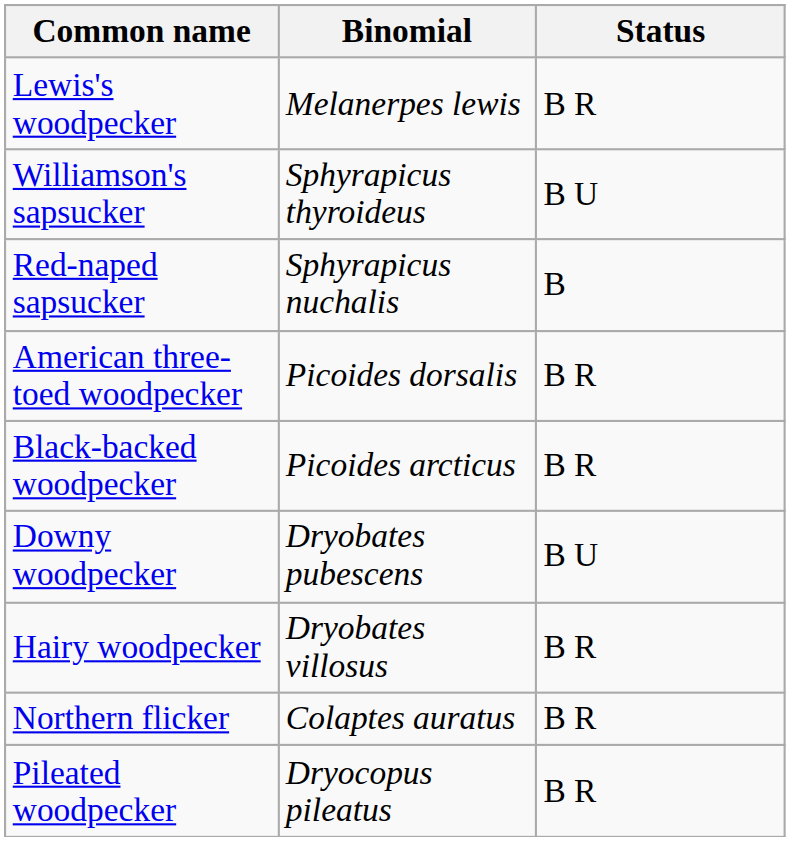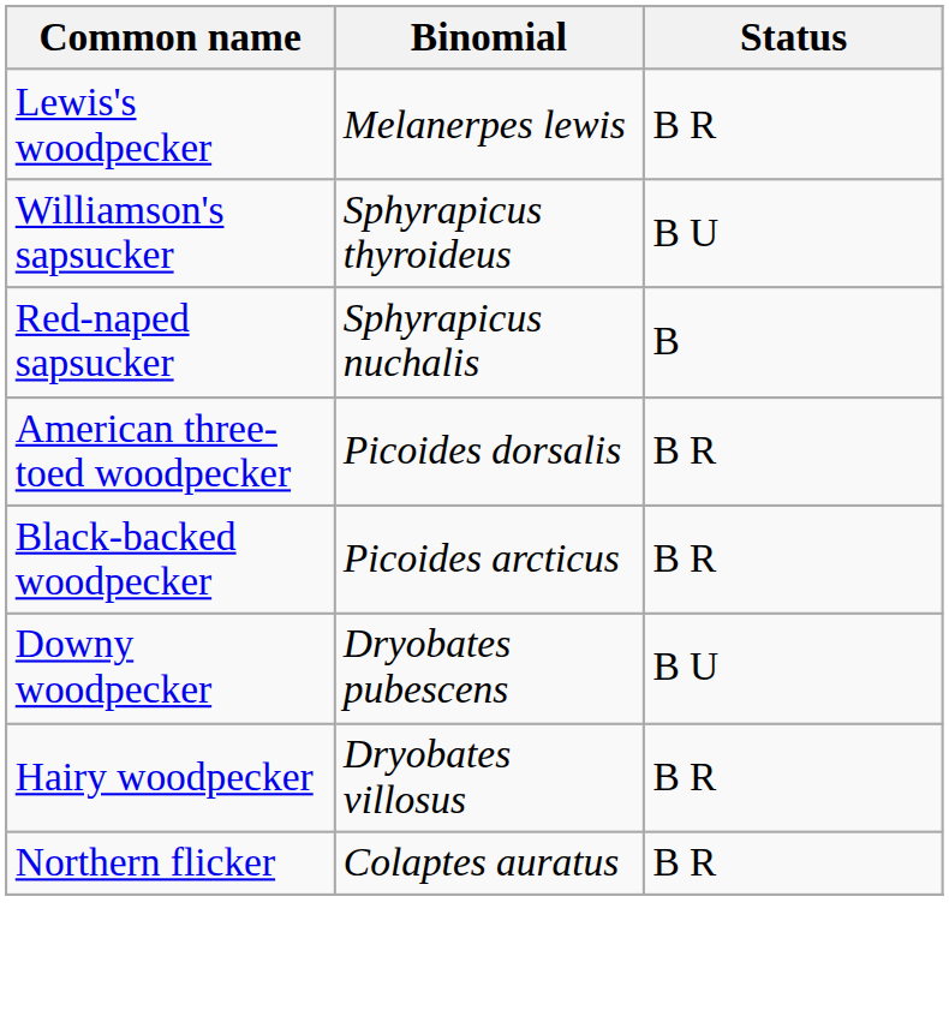- row: Pileated woodpecker | Dryocopus pileatus | B R
